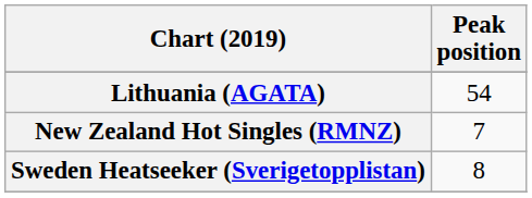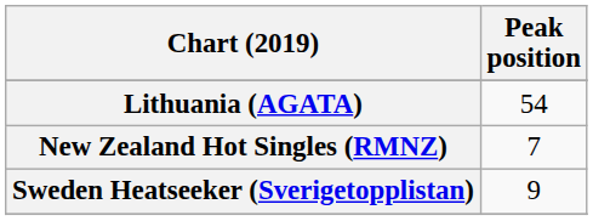Sweden Heatseeker (Sverigetopplistan) | Peak position: 8 -> 9
